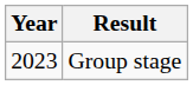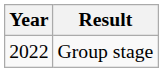Group stage | Year: 2023 -> 2022
